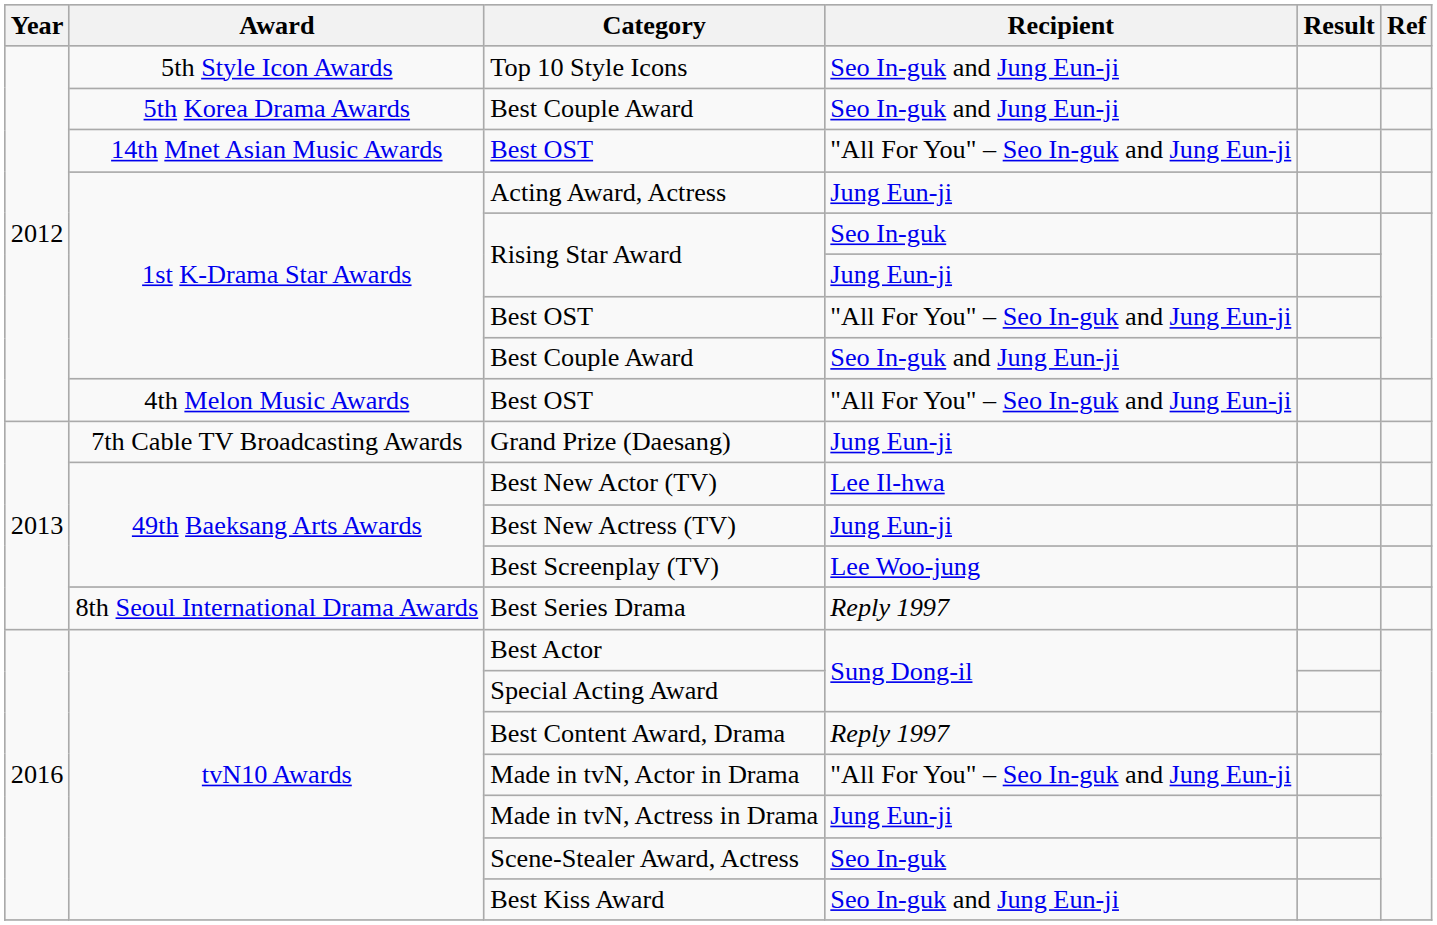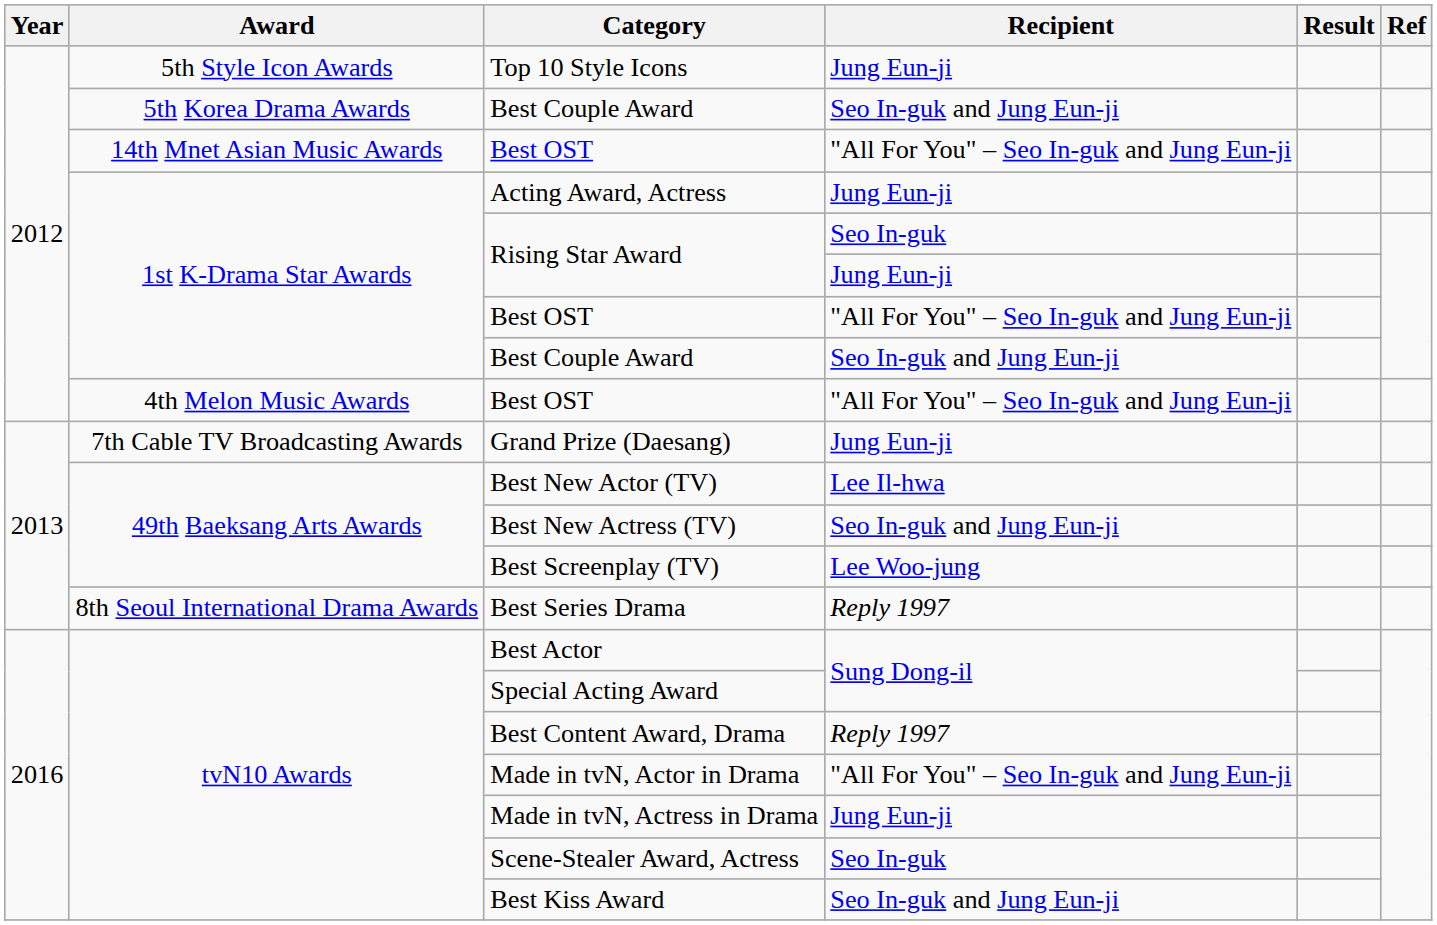Top 10 Style Icons | Recipient: Seo In-guk and Jung Eun-ji -> Jung Eun-ji
Best New Actress (TV) | Recipient: Jung Eun-ji -> Seo In-guk and Jung Eun-ji
